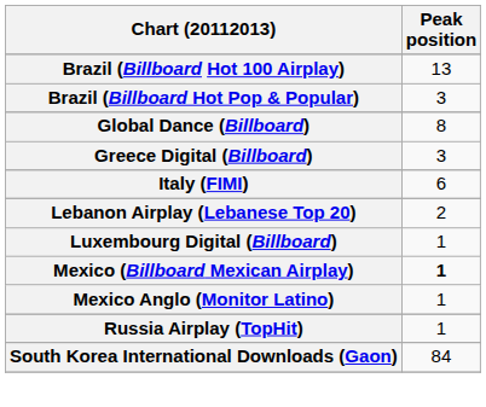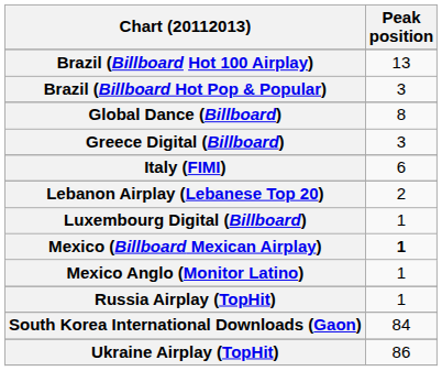+ row: Ukraine Airplay (TopHit) | 86
